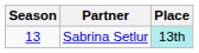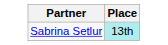- column: Season | 13
